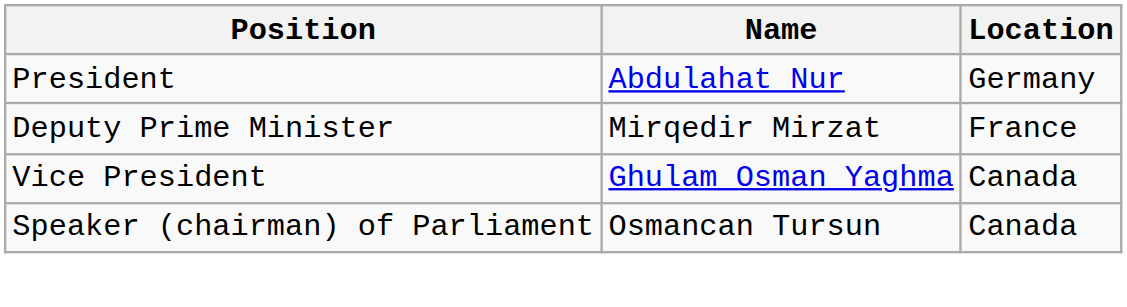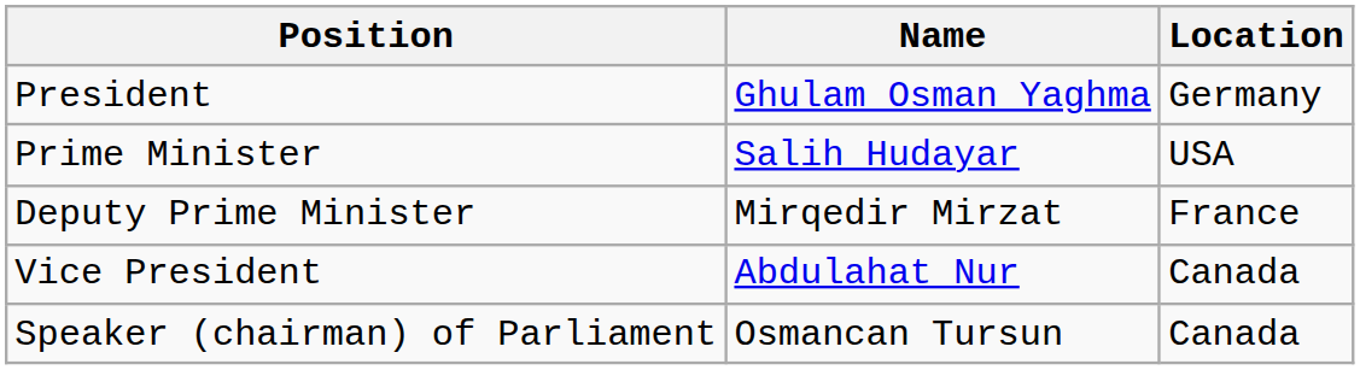President | Name: Abdulahat Nur -> Ghulam Osman Yaghma
+ row: Prime Minister | Salih Hudayar | USA
Vice President | Name: Ghulam Osman Yaghma -> Abdulahat Nur
